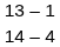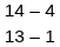rows swapped: 13 – 1 <-> 14 – 4
